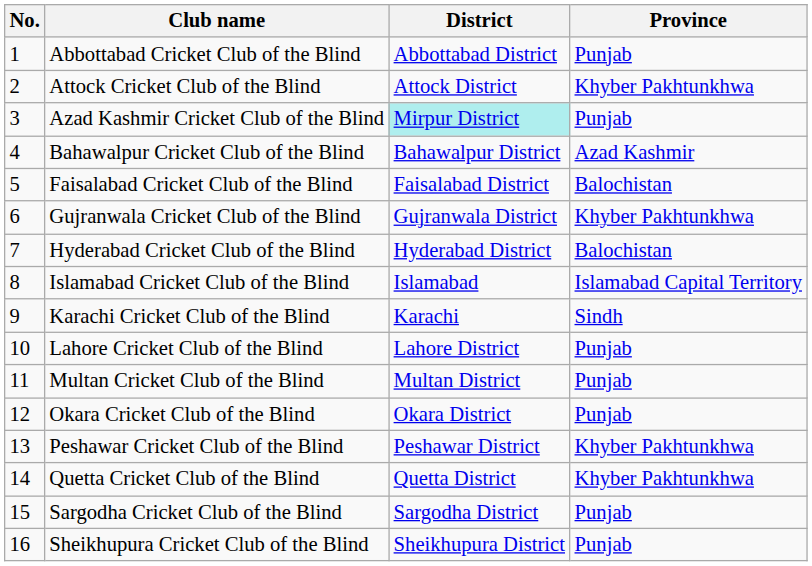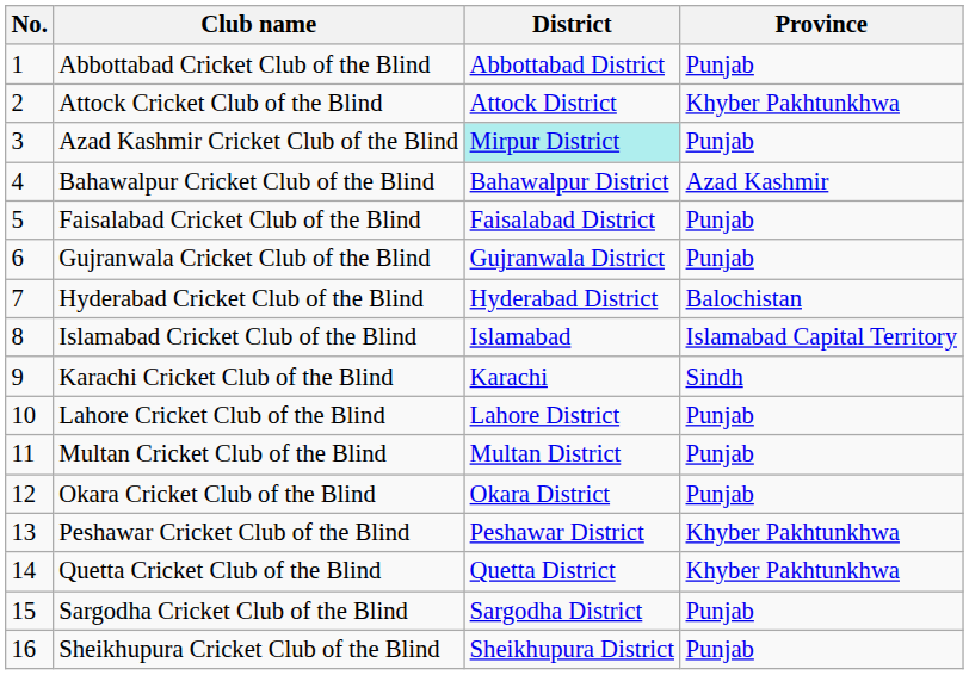Faisalabad Cricket Club of the Blind | Province: Balochistan -> Punjab
Gujranwala Cricket Club of the Blind | Province: Khyber Pakhtunkhwa -> Punjab
